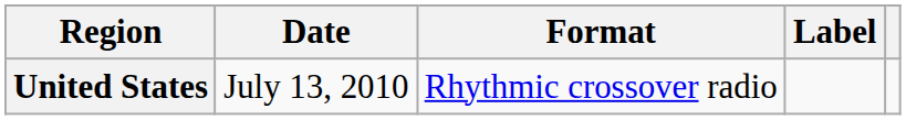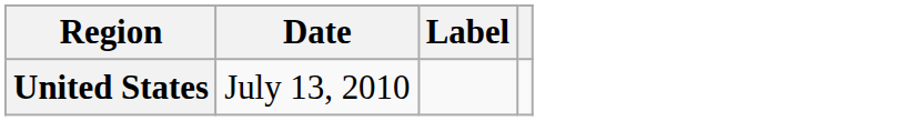- column: Format | Rhythmic crossover radio
